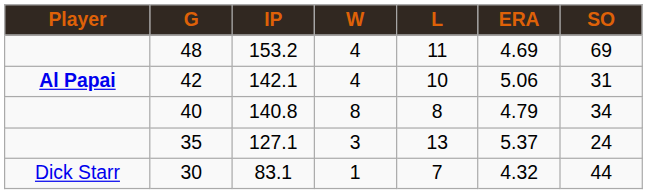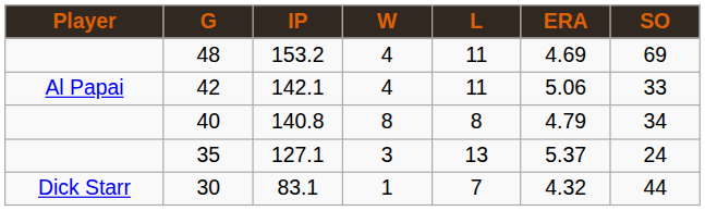42 | Player: bold -> normal
42 | L: 10 -> 11
42 | SO: 31 -> 33
